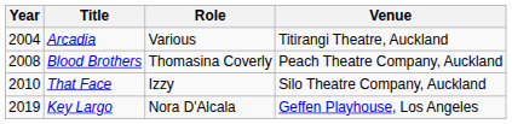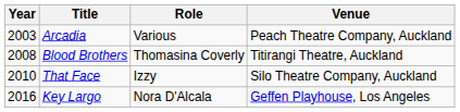Arcadia | Year: 2004 -> 2003
Arcadia | Venue: Titirangi Theatre, Auckland -> Peach Theatre Company, Auckland
Blood Brothers | Venue: Peach Theatre Company, Auckland -> Titirangi Theatre, Auckland
Key Largo | Year: 2019 -> 2016
